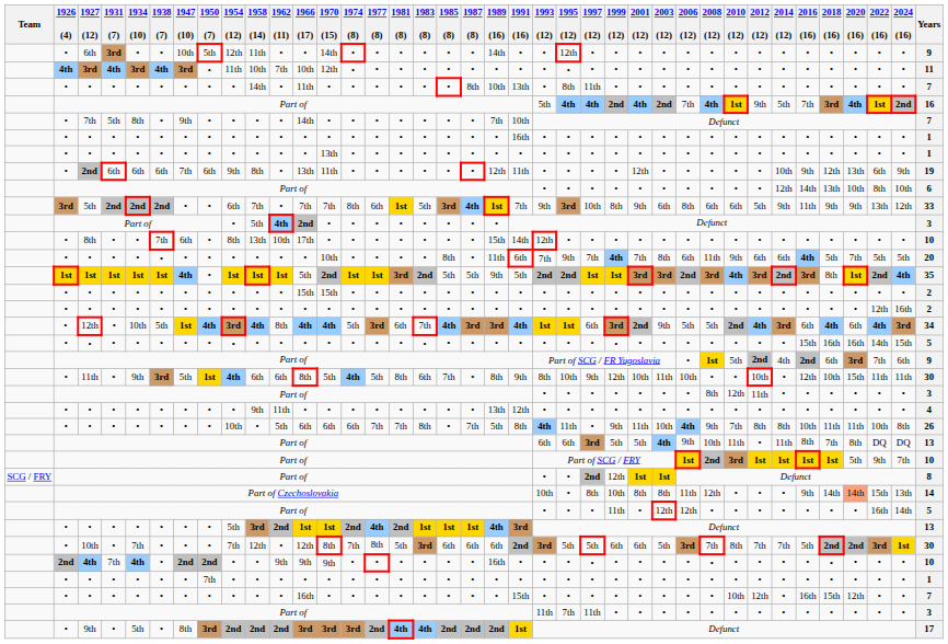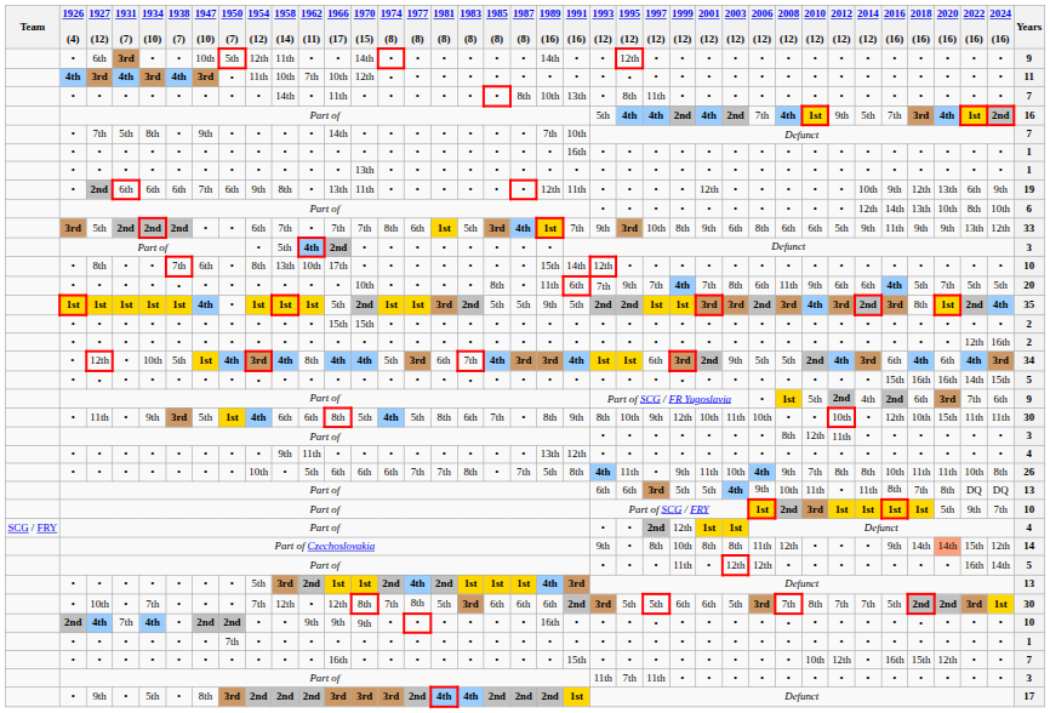SCG / FRY / Part of | Years: 8 -> 4
Part of Czechoslovakia | 1993 (12): 10th -> 9th
Part of Czechoslovakia | 2024 (16): 13th -> 12th
